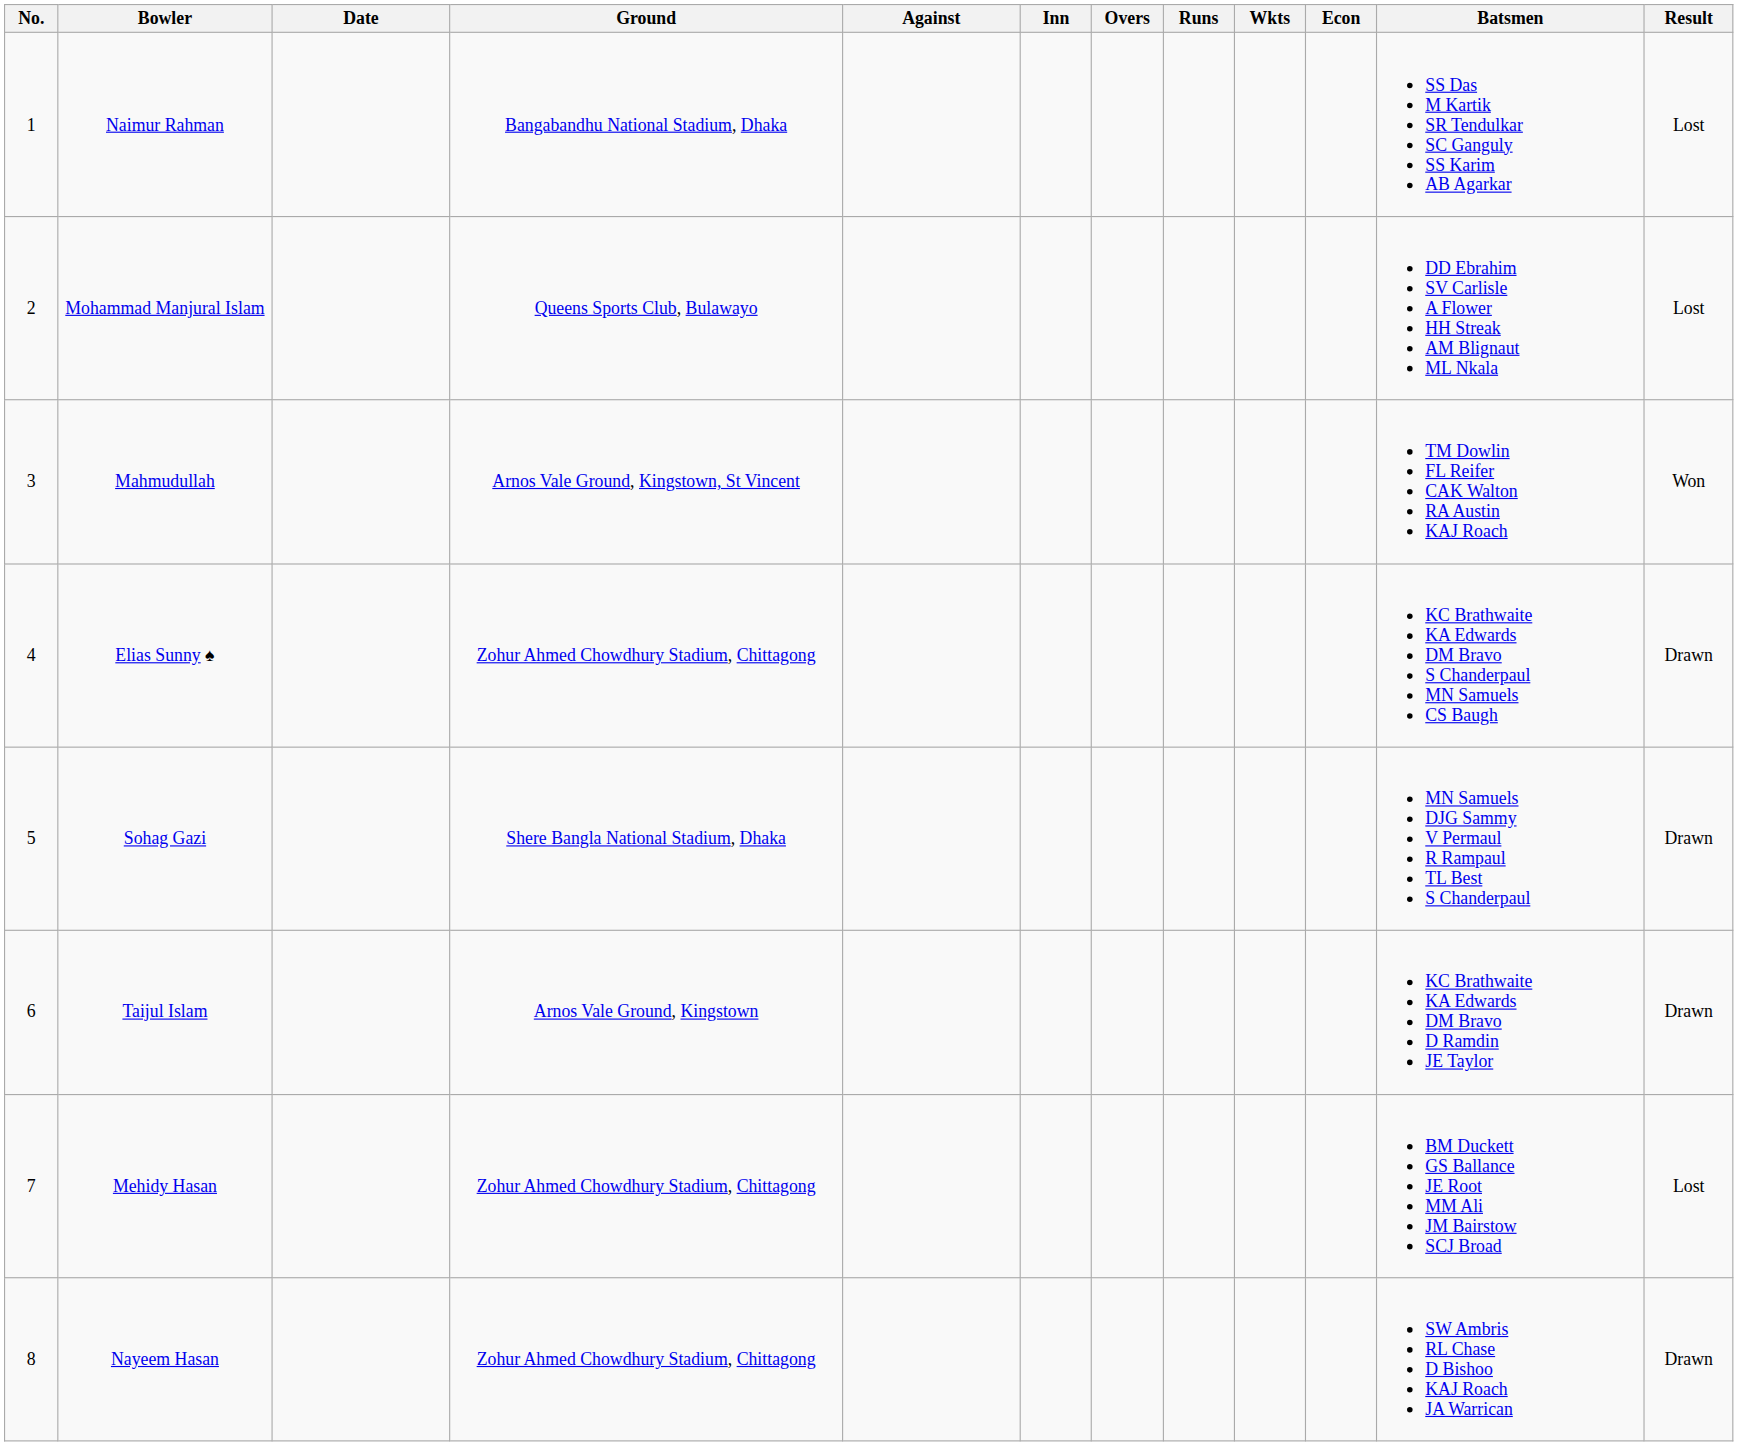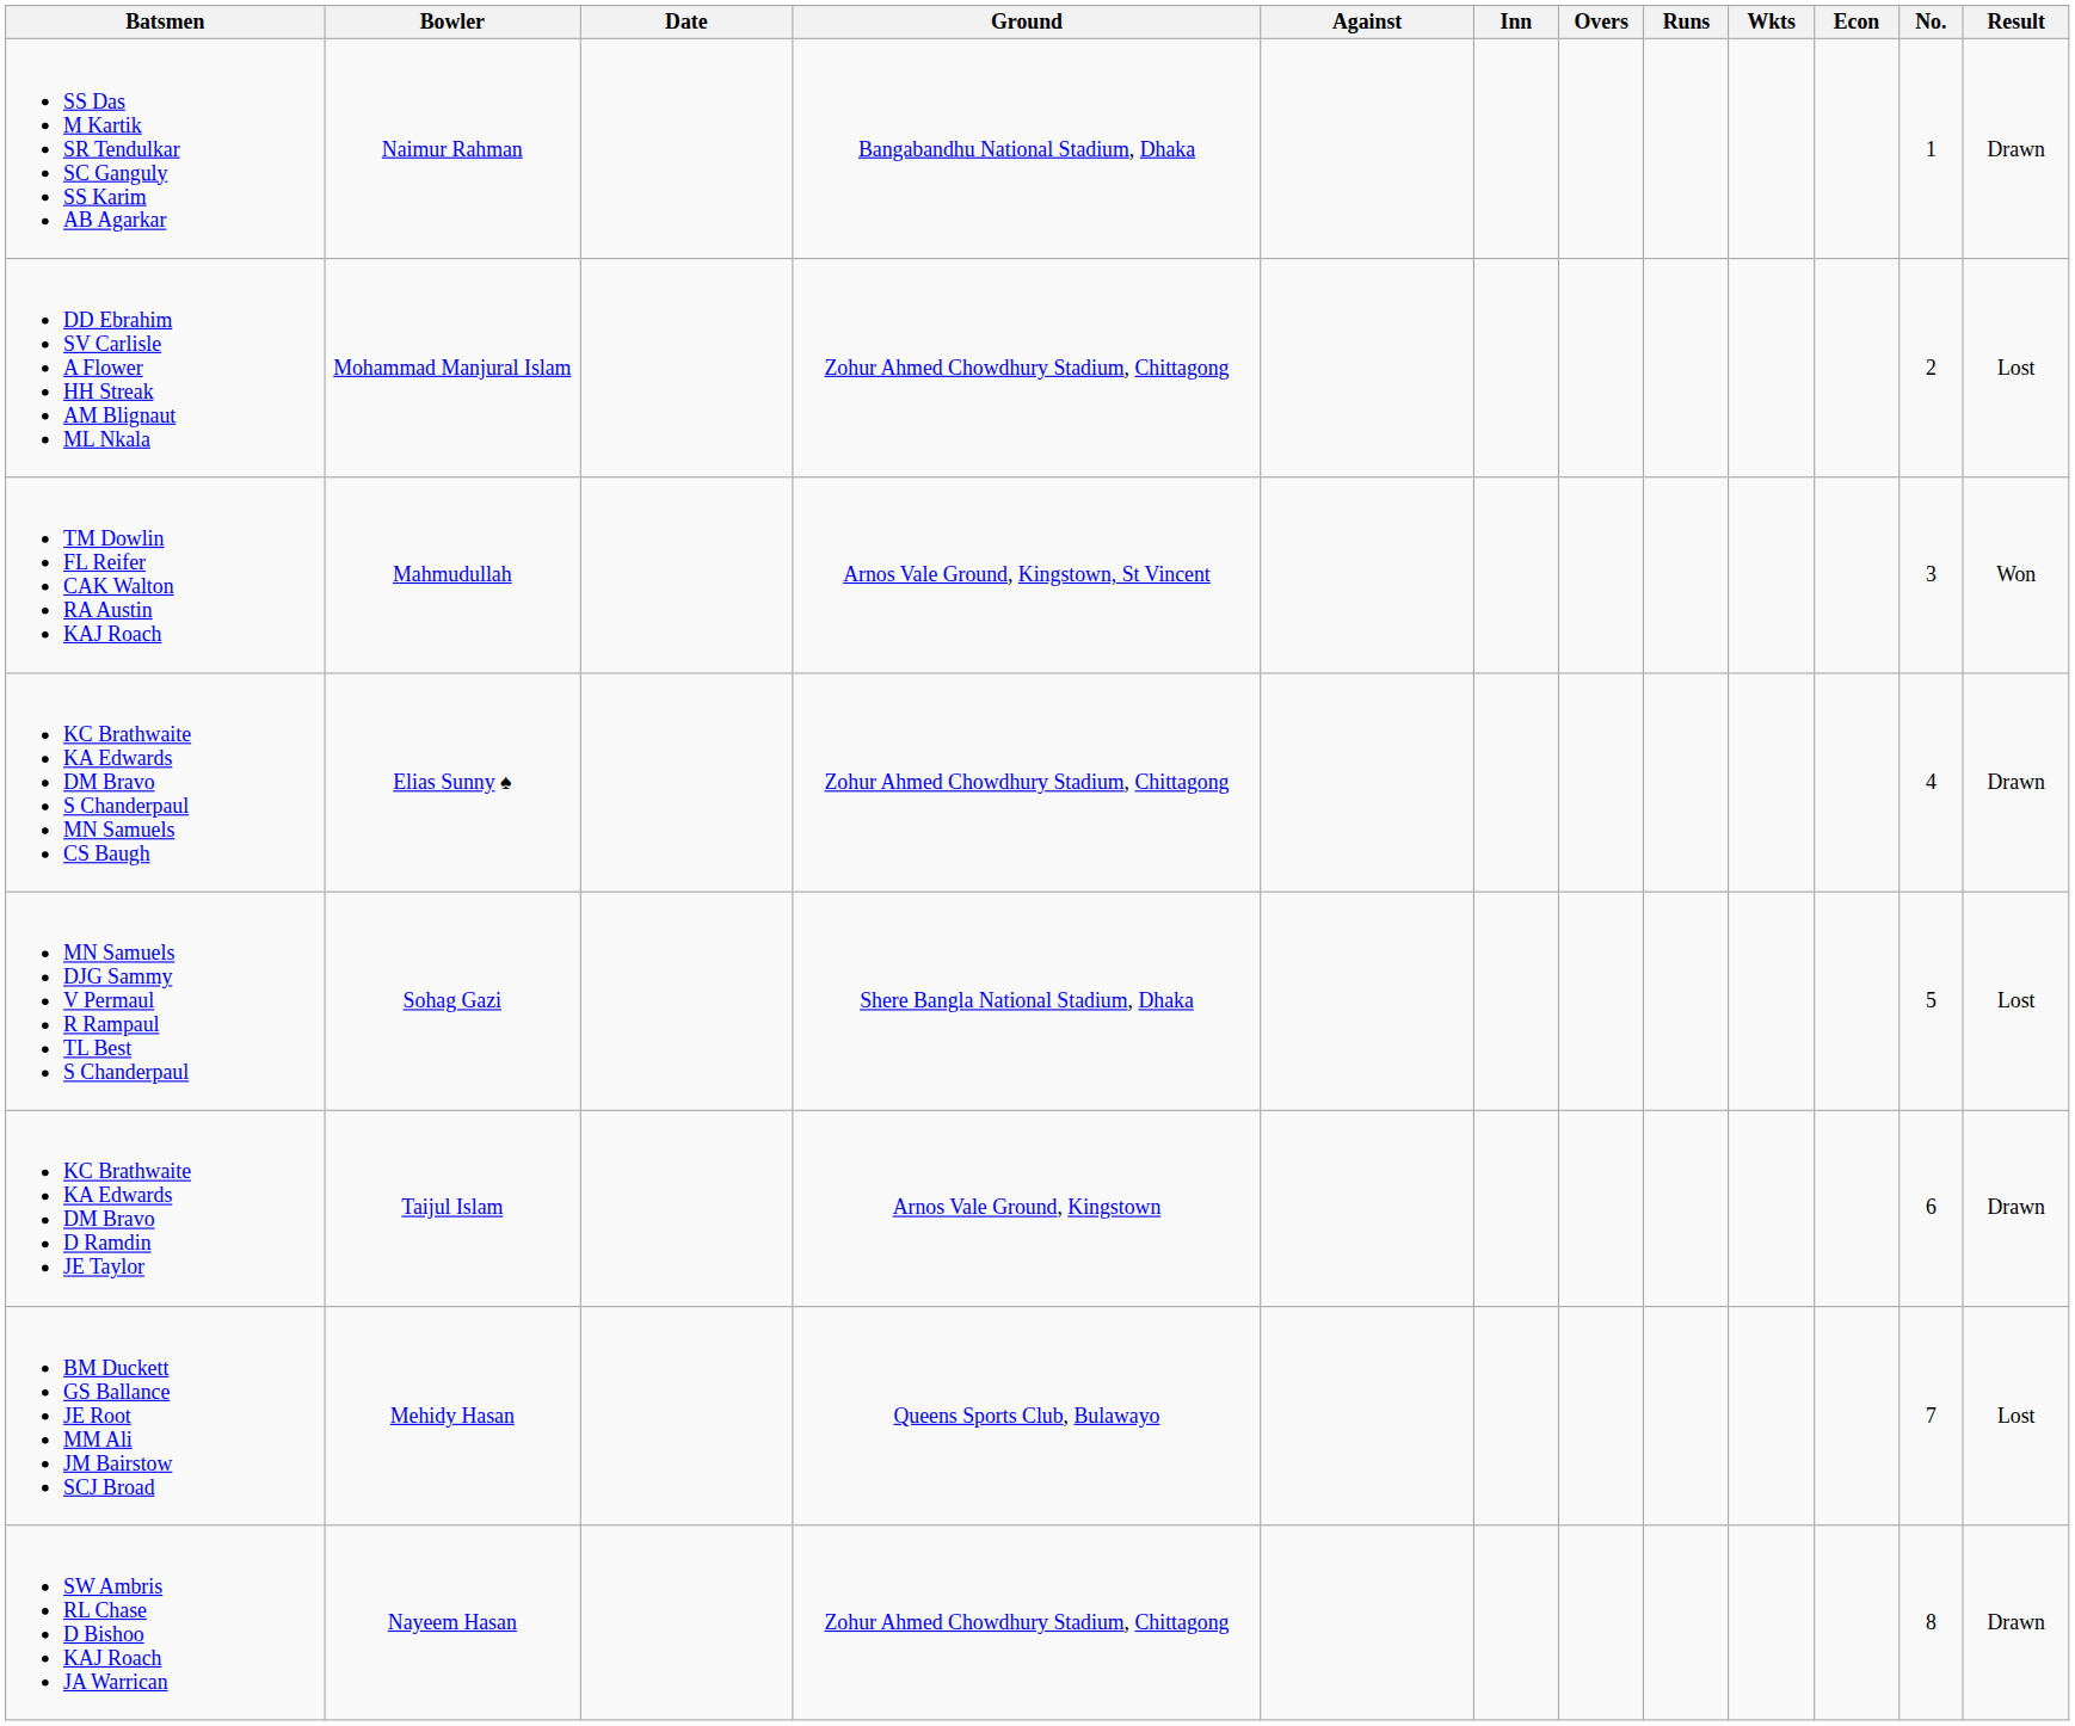columns swapped: No. <-> Batsmen
Naimur Rahman | Result: Lost -> Drawn
Mohammad Manjural Islam | Ground: Queens Sports Club, Bulawayo -> Zohur Ahmed Chowdhury Stadium, Chittagong
Sohag Gazi | Result: Drawn -> Lost
Mehidy Hasan | Ground: Zohur Ahmed Chowdhury Stadium, Chittagong -> Queens Sports Club, Bulawayo
